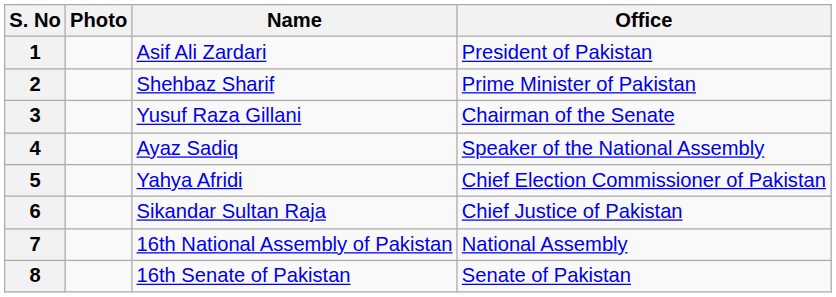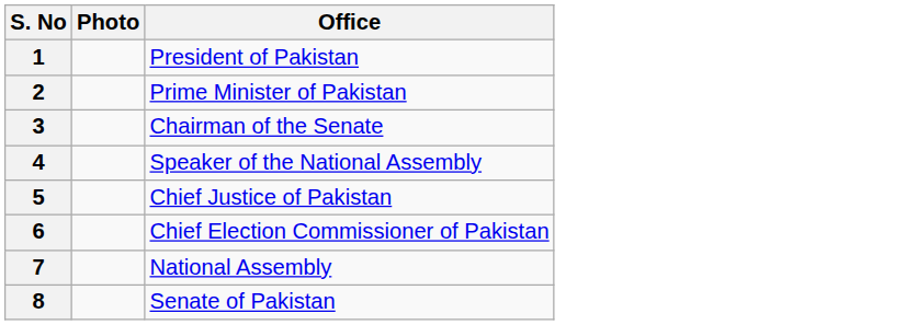- column: Name | Asif Ali Zardari | Shehbaz Sharif | Yusuf Raza Gillani | Ayaz Sadiq | Yahya Afridi | Sikandar Sultan Raja | 16th National Assembly of Pakistan | 16th Senate of Pakistan
5 | Office: Chief Election Commissioner of Pakistan -> Chief Justice of Pakistan
6 | Office: Chief Justice of Pakistan -> Chief Election Commissioner of Pakistan
